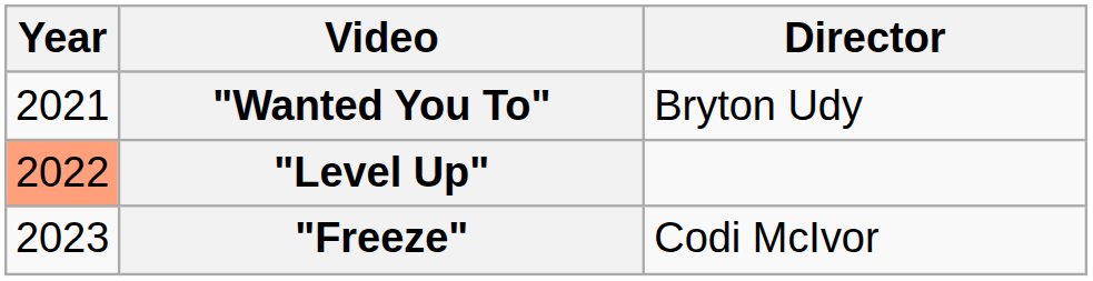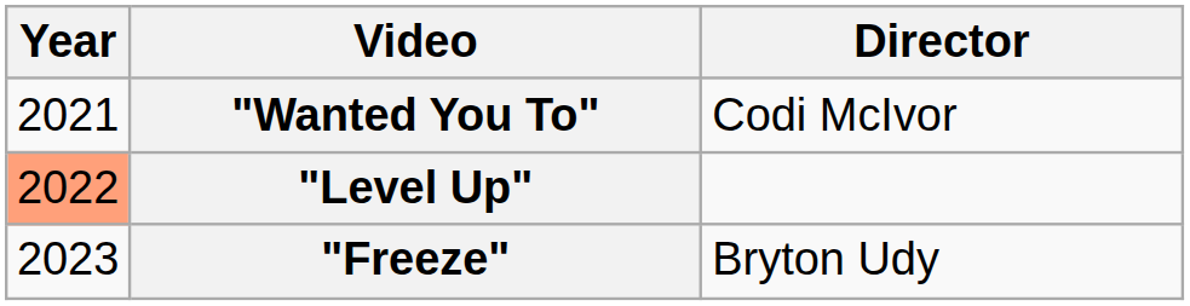"Wanted You To" | Director: Bryton Udy -> Codi McIvor
"Freeze" | Director: Codi McIvor -> Bryton Udy
